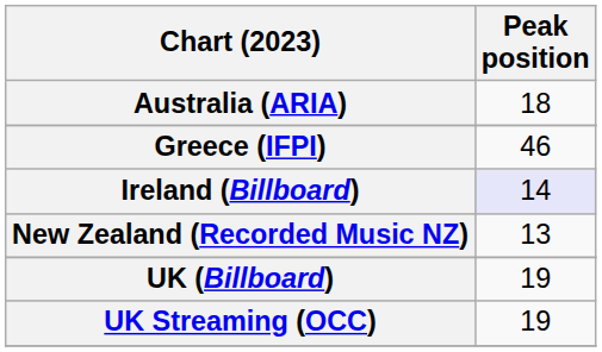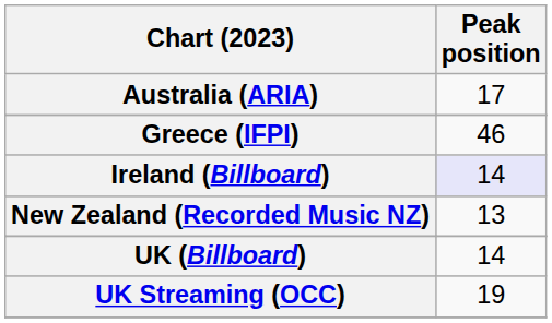Australia (ARIA) | Peak position: 18 -> 17
UK (Billboard) | Peak position: 19 -> 14
